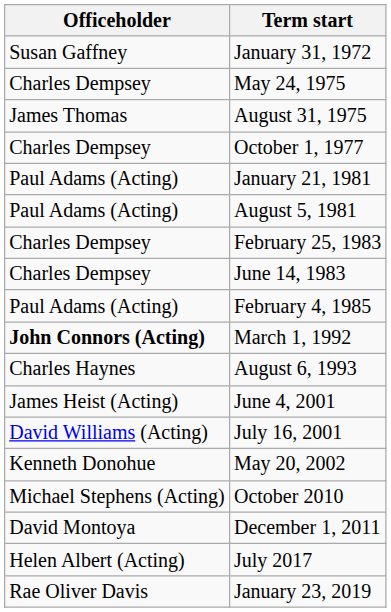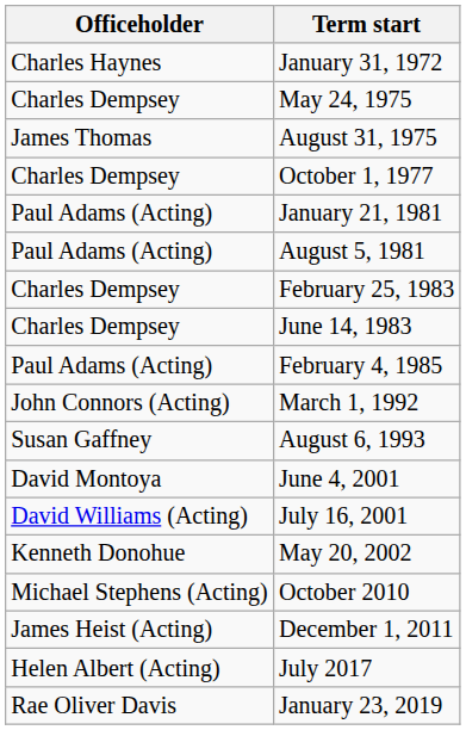January 31, 1972 | Officeholder: Susan Gaffney -> Charles Haynes
March 1, 1992 | Officeholder: bold -> normal
August 6, 1993 | Officeholder: Charles Haynes -> Susan Gaffney
June 4, 2001 | Officeholder: James Heist (Acting) -> David Montoya
December 1, 2011 | Officeholder: David Montoya -> James Heist (Acting)
